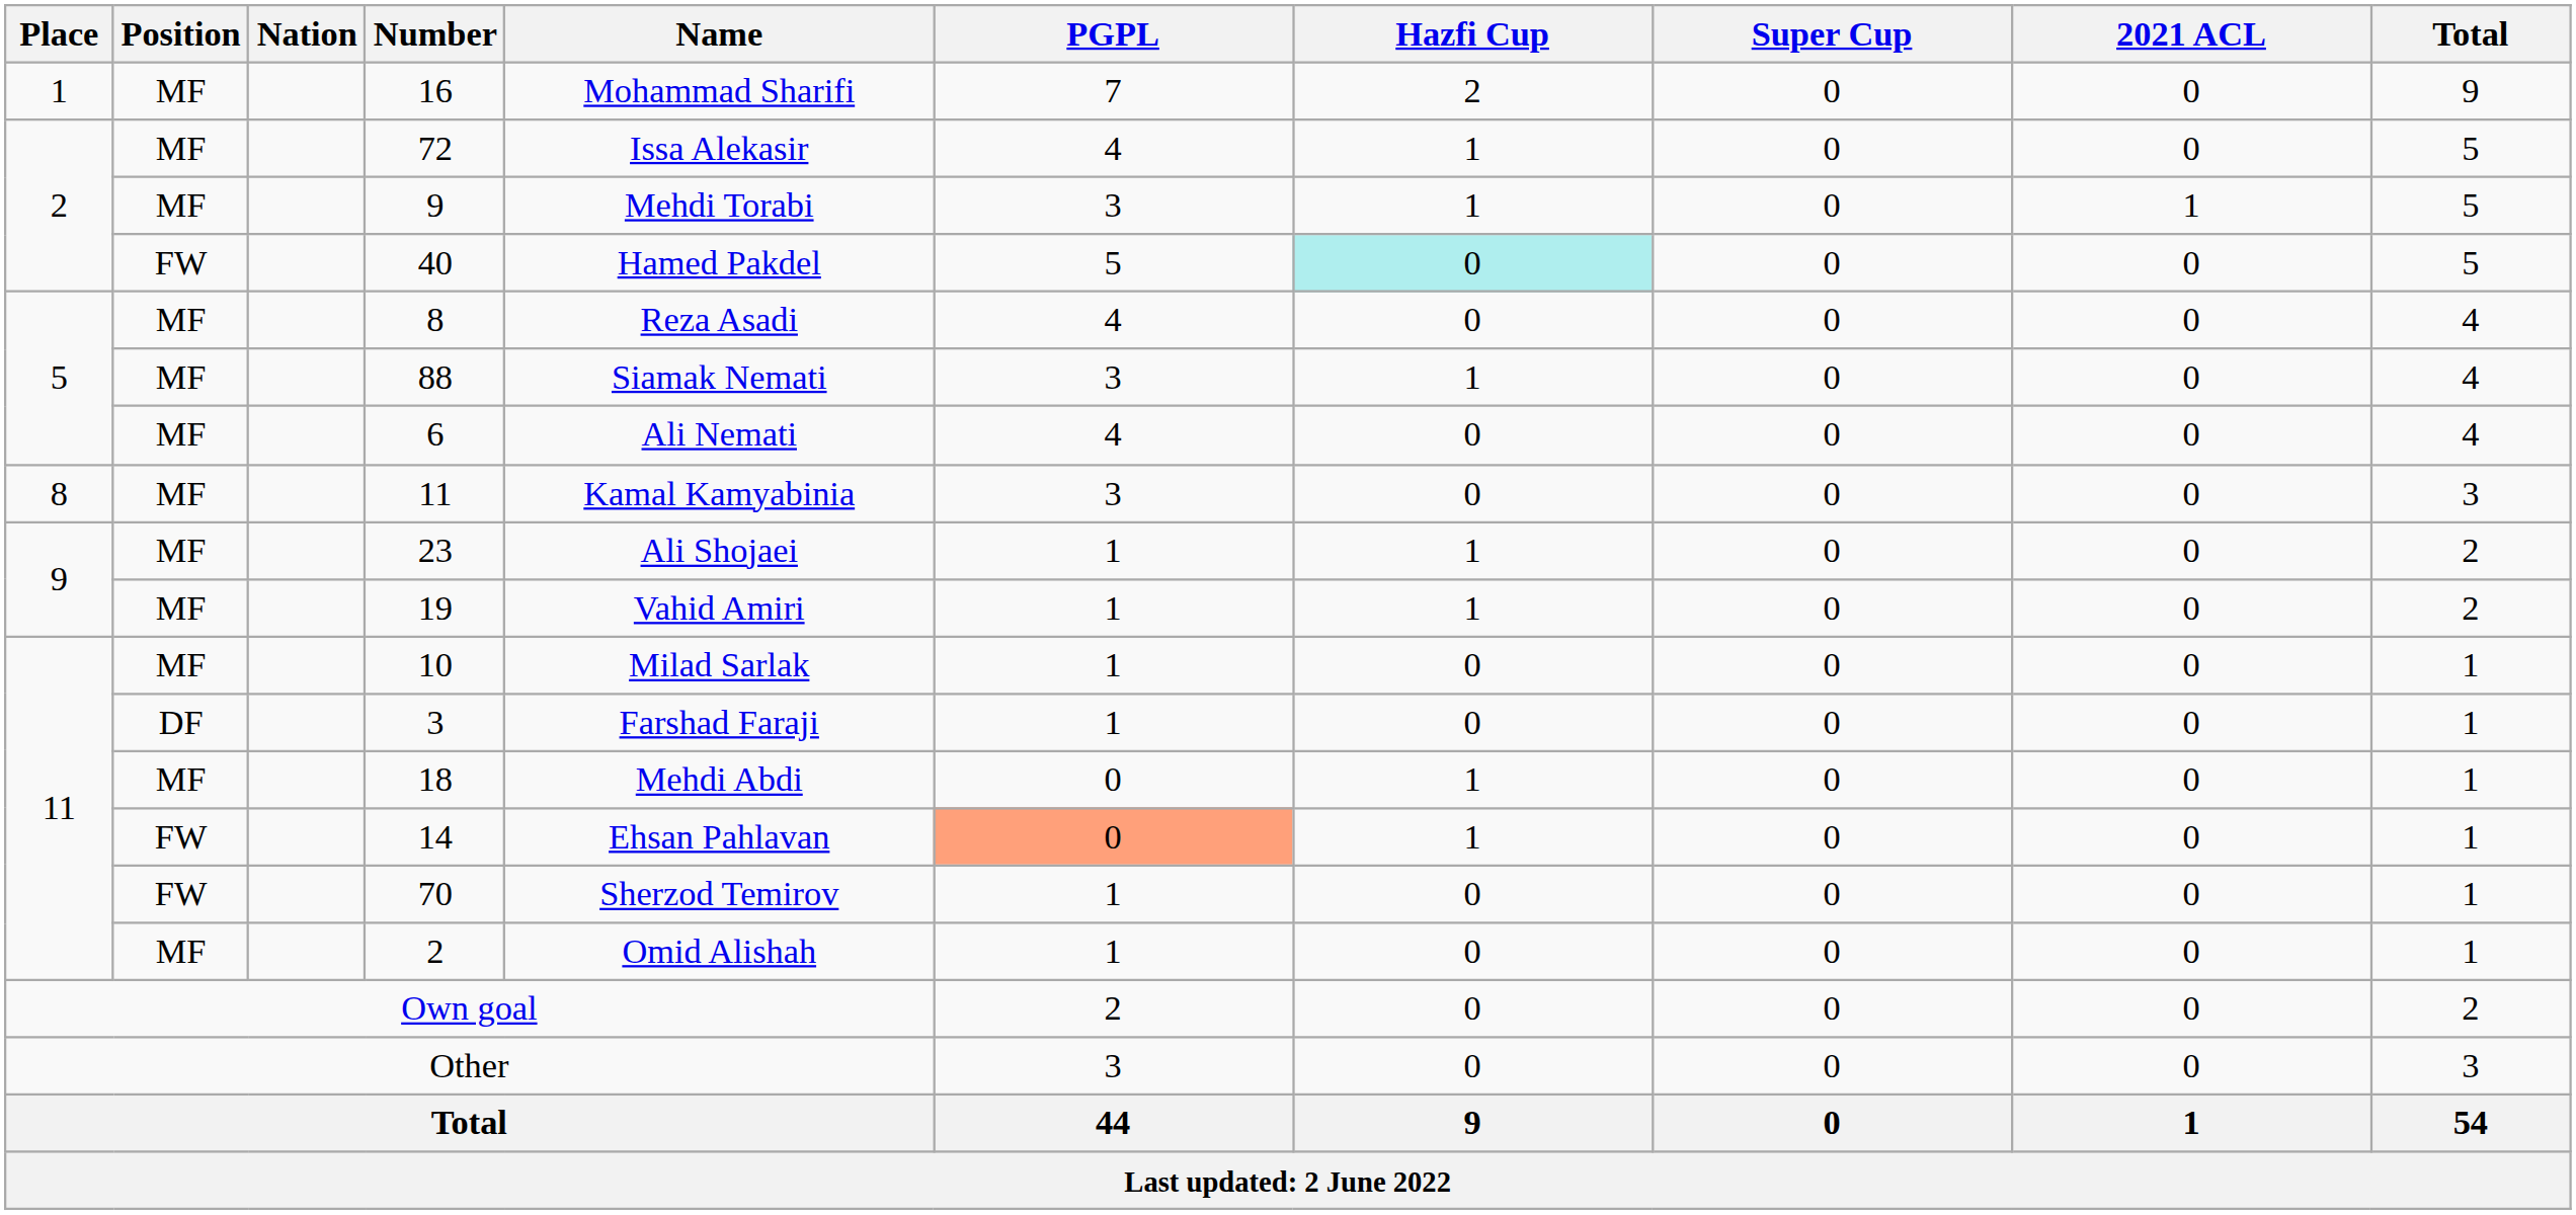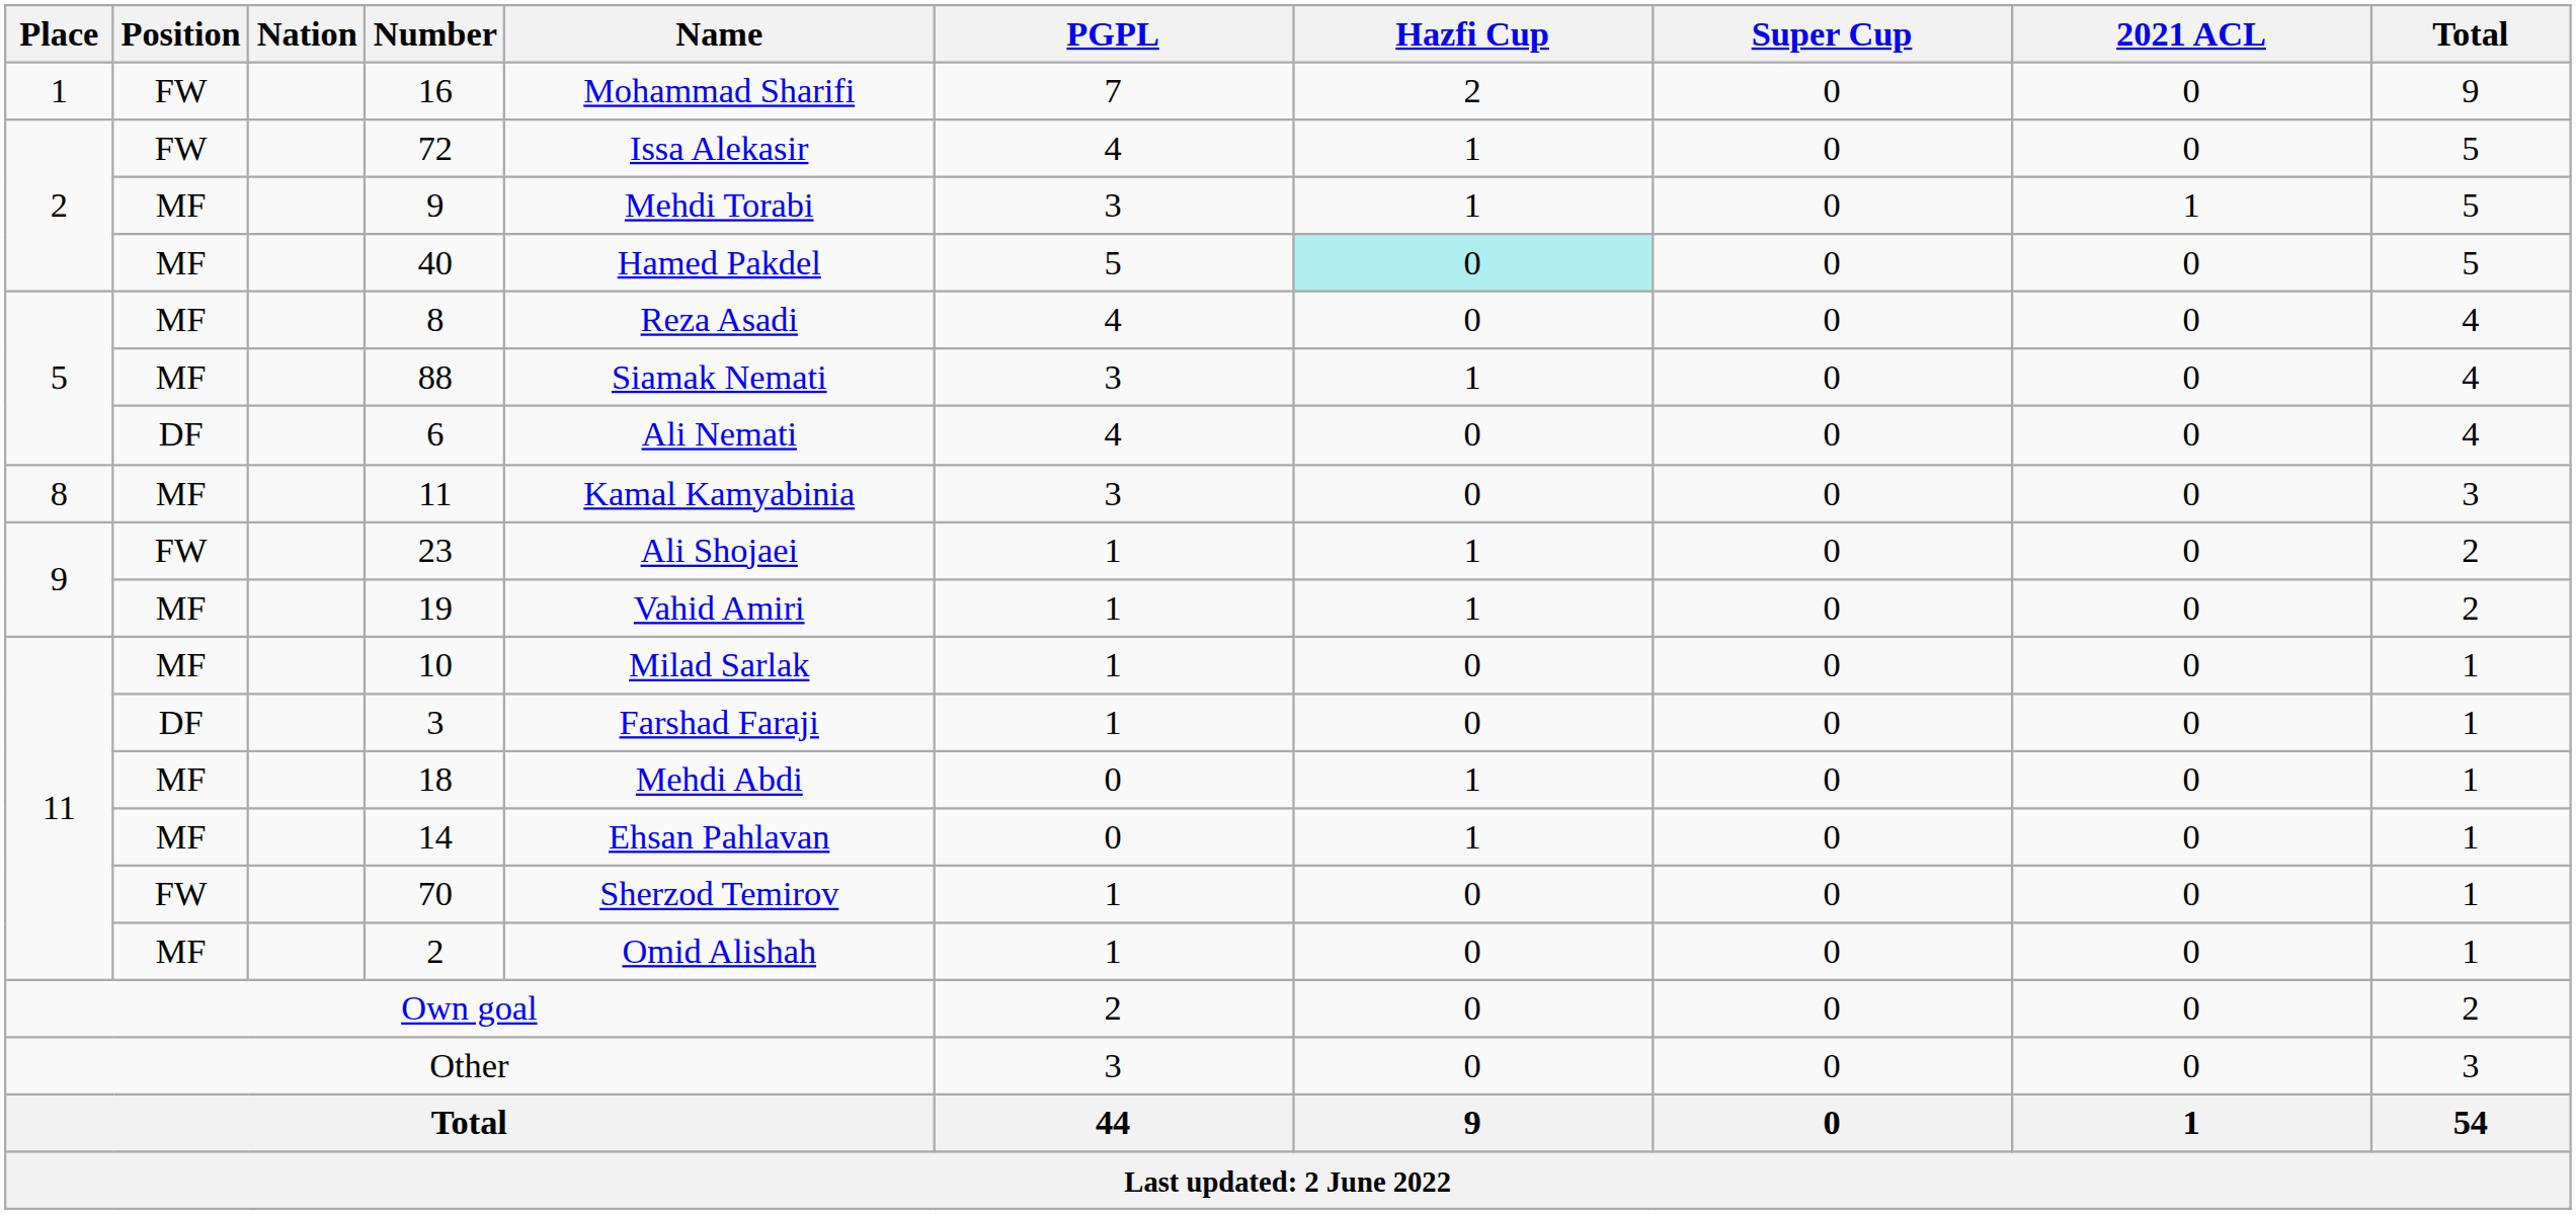16 | Position: MF -> FW
72 | Position: MF -> FW
40 | Position: FW -> MF
6 | Position: MF -> DF
23 | Position: MF -> FW
14 | Position: FW -> MF
14 | PGPL: lightsalmon background -> no background
